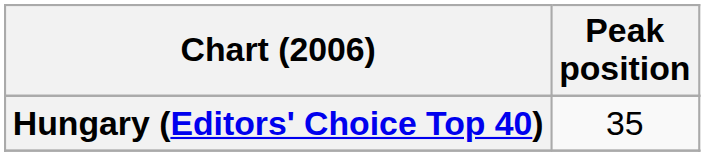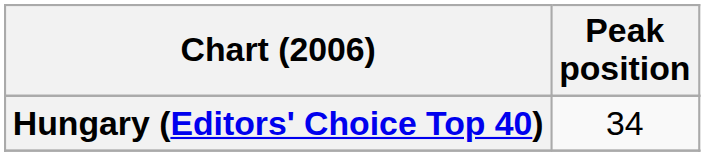Hungary (Editors' Choice Top 40) | Peak position: 35 -> 34
